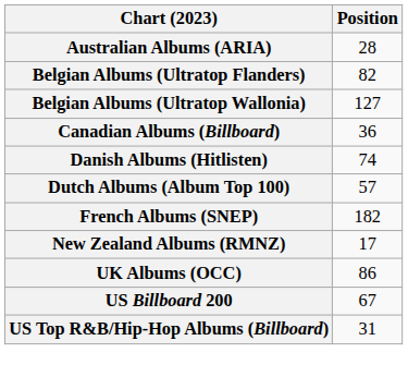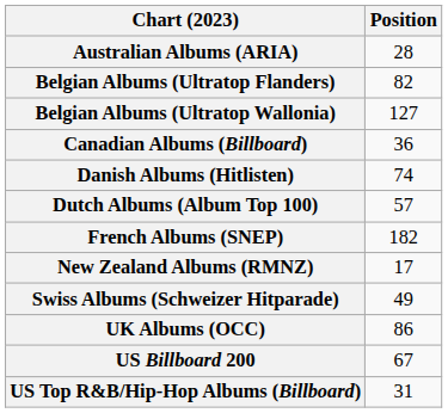+ row: Swiss Albums (Schweizer Hitparade) | 49
